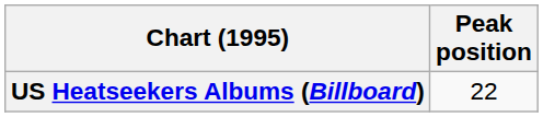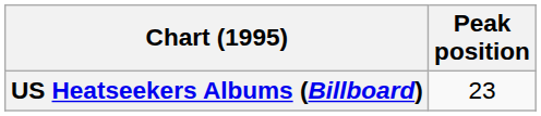US Heatseekers Albums (Billboard) | Peak position: 22 -> 23
